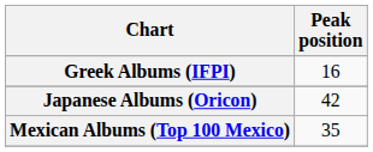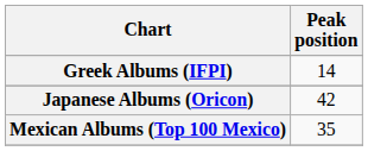Greek Albums (IFPI) | Peak position: 16 -> 14
